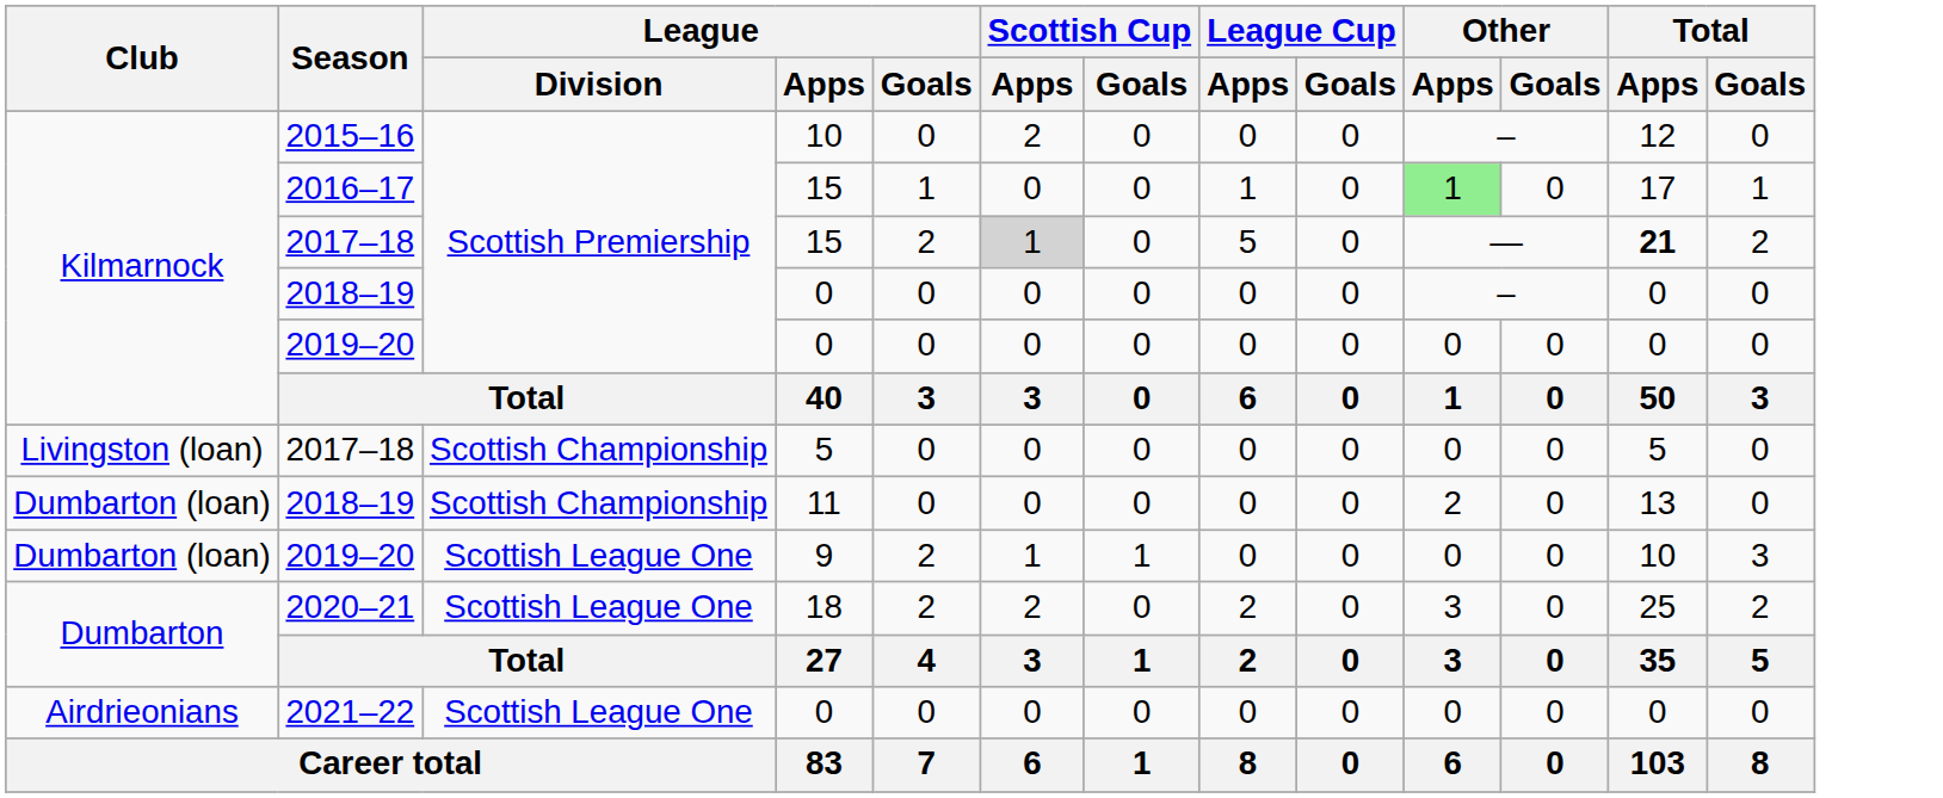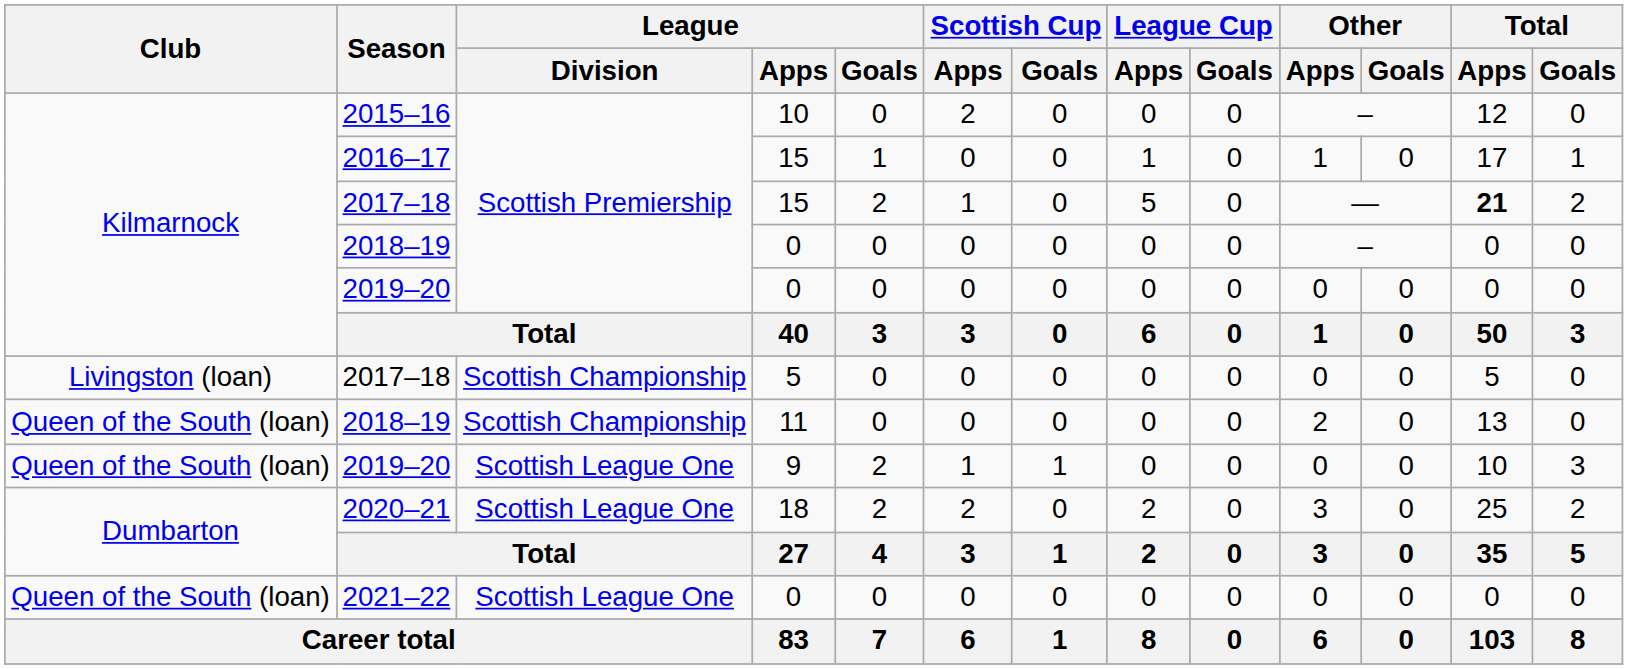2016–17 | Other / Apps: lightgreen background -> no background
2017–18 / 15 | Scottish Cup / Apps: lightgrey background -> no background
2018–19 / 11 | Club: Dumbarton (loan) -> Queen of the South (loan)
2019–20 / 9 | Club: Dumbarton (loan) -> Queen of the South (loan)
2021–22 | Club: Airdrieonians -> Queen of the South (loan)
